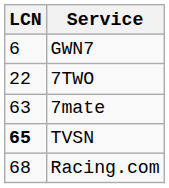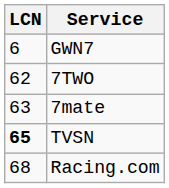7TWO | LCN: 22 -> 62
